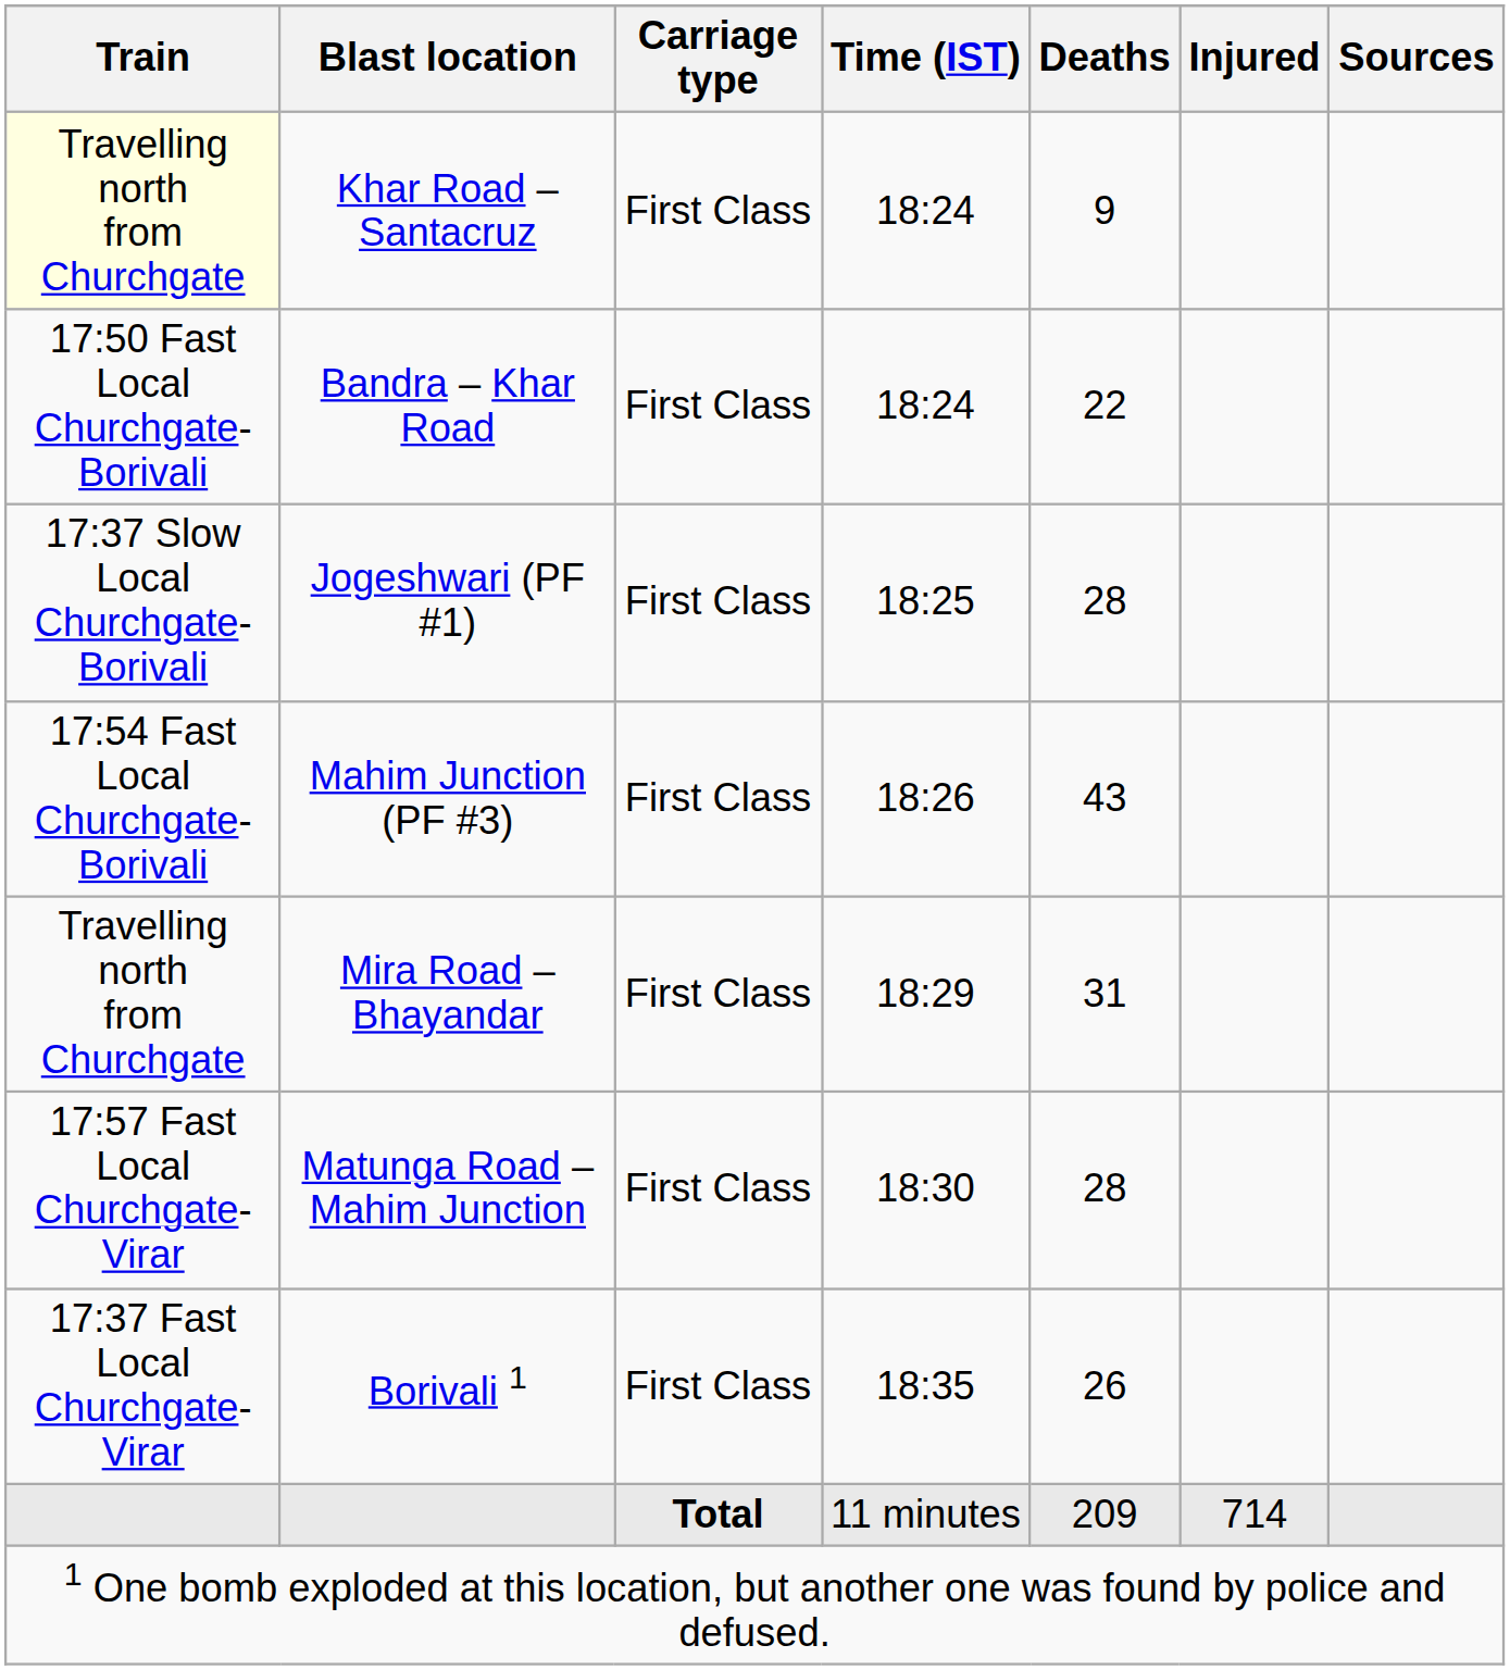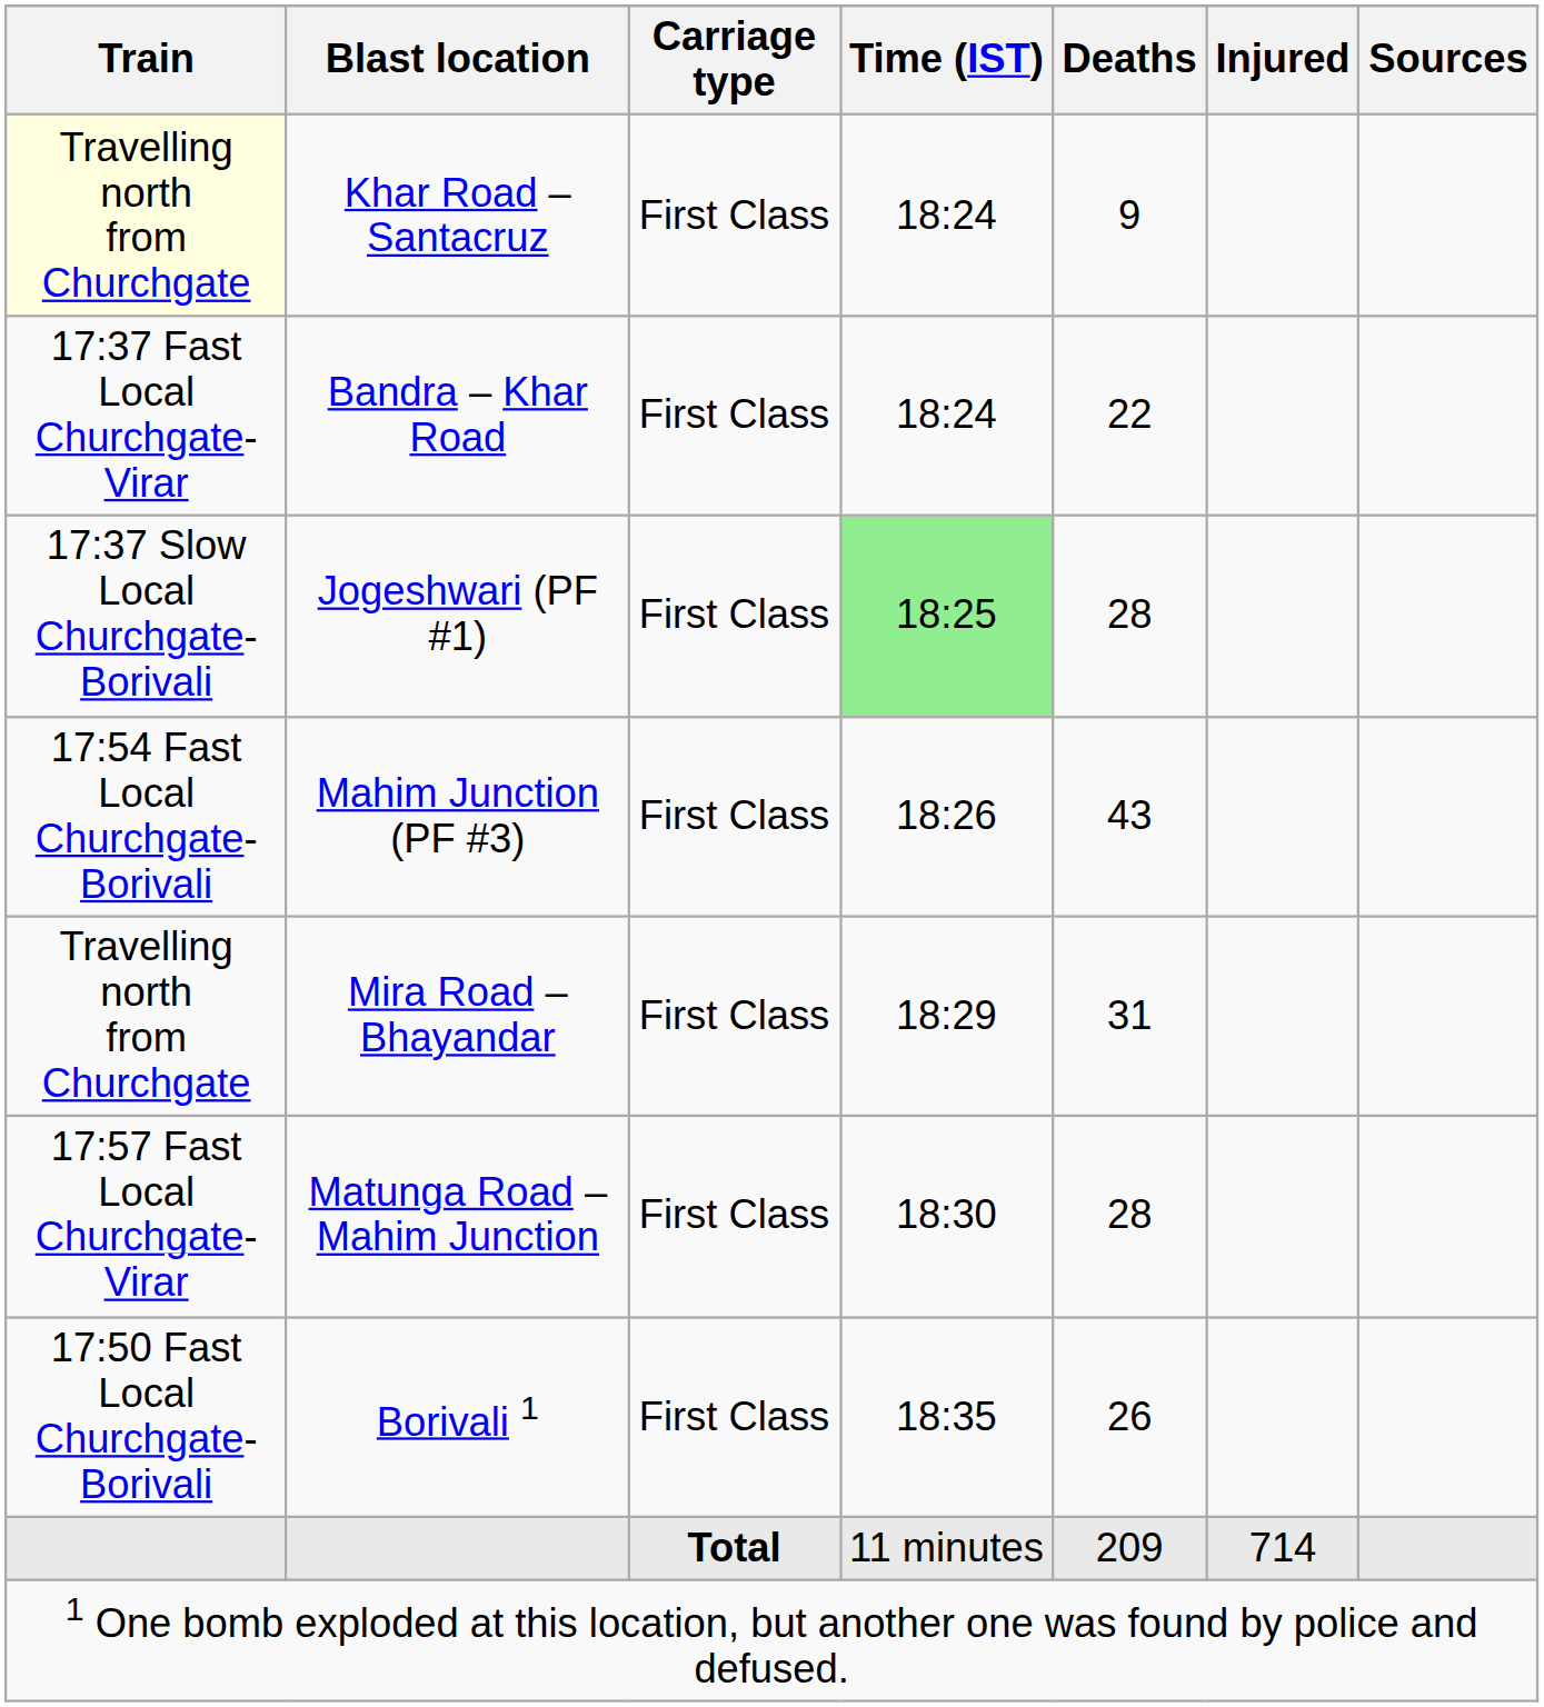Bandra – Khar Road | Train: 17:50 Fast Local Churchgate-Borivali -> 17:37 Fast Local Churchgate-Virar
Jogeshwari (PF #1) | Time (IST): no background -> lightgreen background
Borivali 1 | Train: 17:37 Fast Local Churchgate-Virar -> 17:50 Fast Local Churchgate-Borivali
